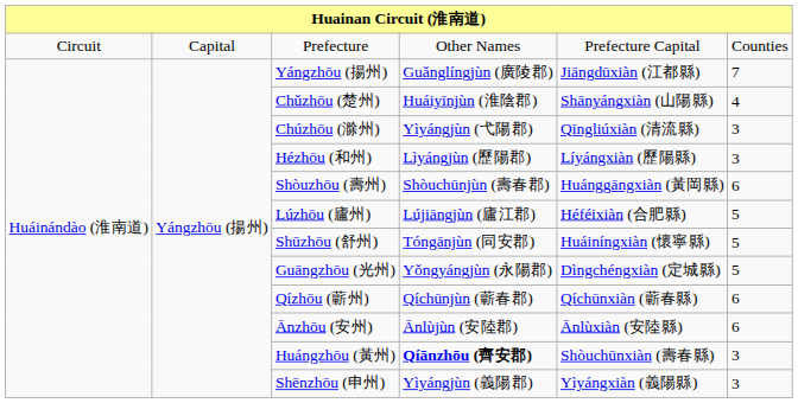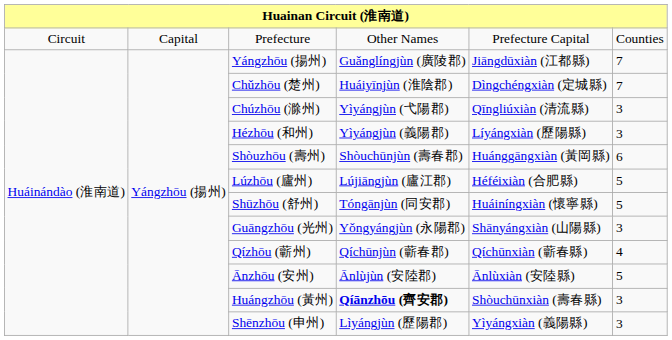Chǔzhōu (楚州) | column 5: Shānyángxiàn (山陽縣) -> Dìngchéngxiàn (定城縣)
Chǔzhōu (楚州) | column 6: 4 -> 7
Hézhōu (和州) | column 4: Lìyángjùn (歷陽郡) -> Yìyángjùn (義陽郡)
Guāngzhōu (光州) | column 5: Dìngchéngxiàn (定城縣) -> Shānyángxiàn (山陽縣)
Guāngzhōu (光州) | column 6: 5 -> 3
Qízhōu (蘄州) | column 6: 6 -> 4
Ānzhōu (安州) | column 6: 6 -> 5
Shēnzhōu (申州) | column 4: Yìyángjùn (義陽郡) -> Lìyángjùn (歷陽郡)
